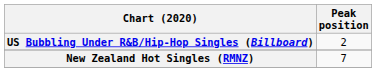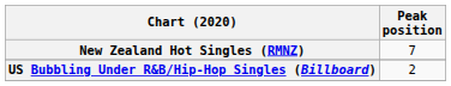rows swapped: New Zealand Hot Singles (RMNZ) <-> US Bubbling Under R&B/Hip-Hop Singles (Billboard)
